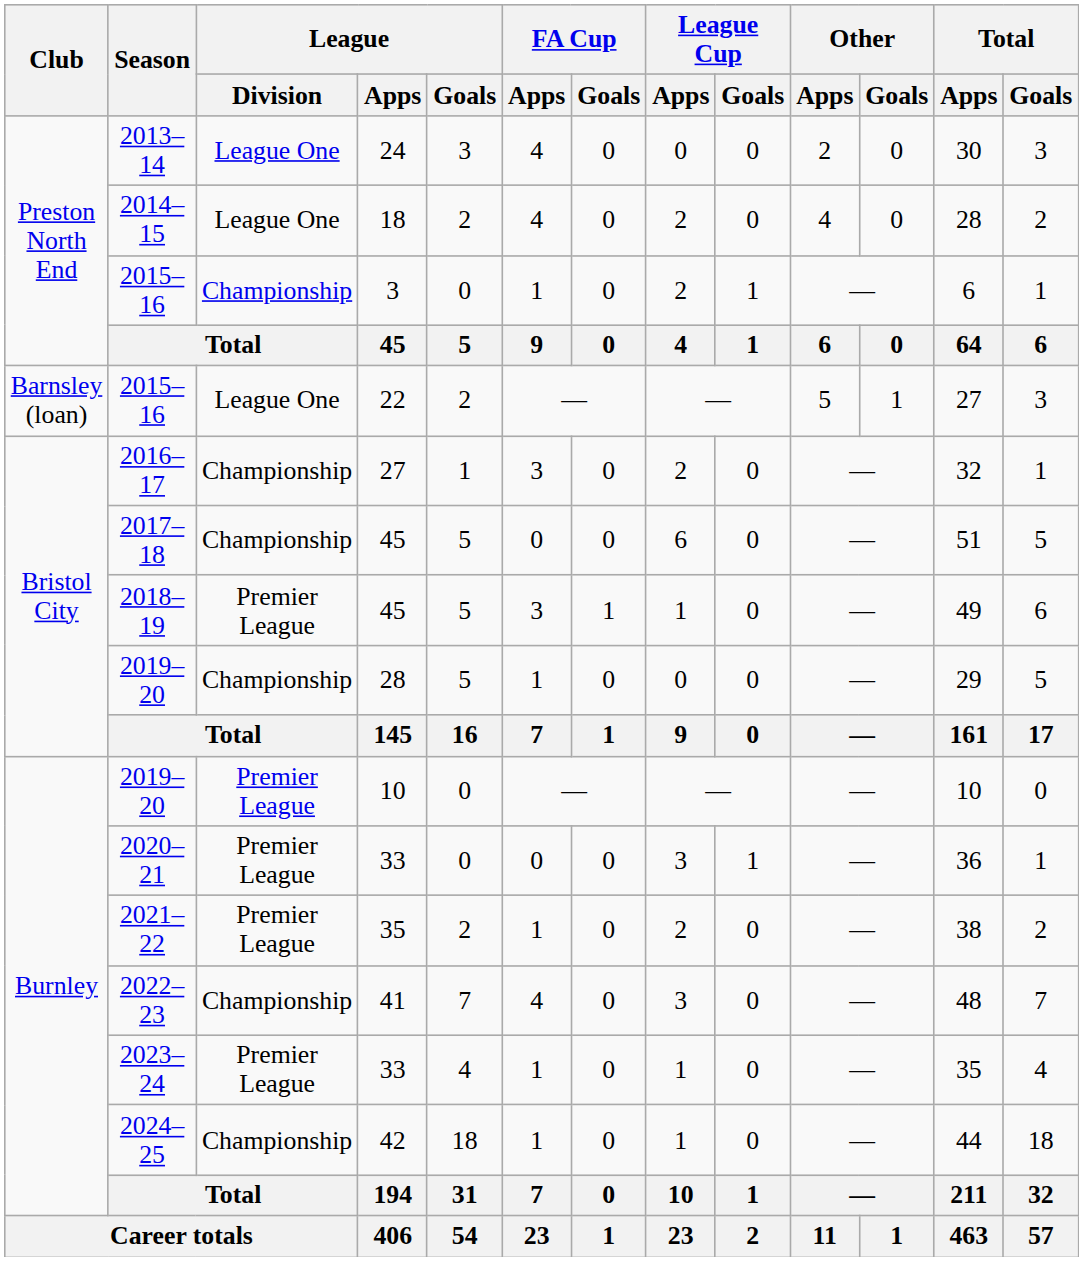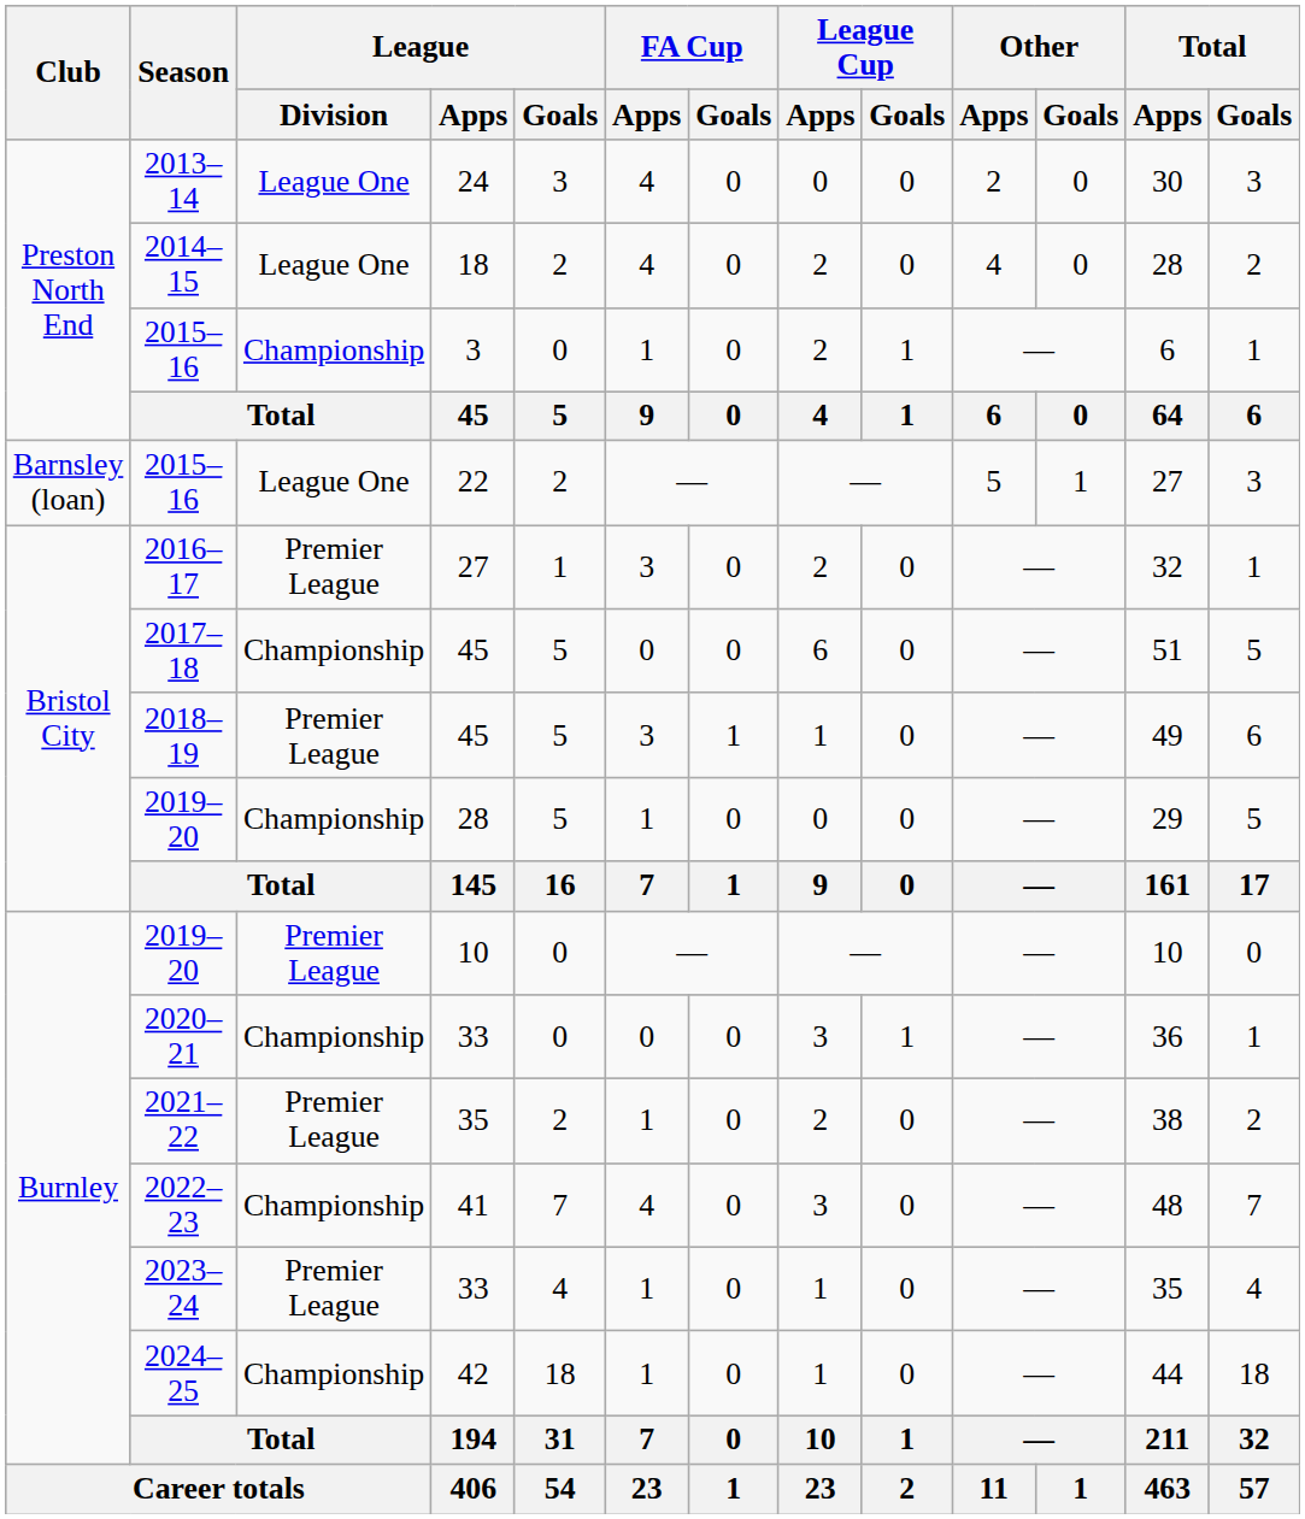2016–17 | League / Division: Championship -> Premier League
2020–21 | League / Division: Premier League -> Championship
